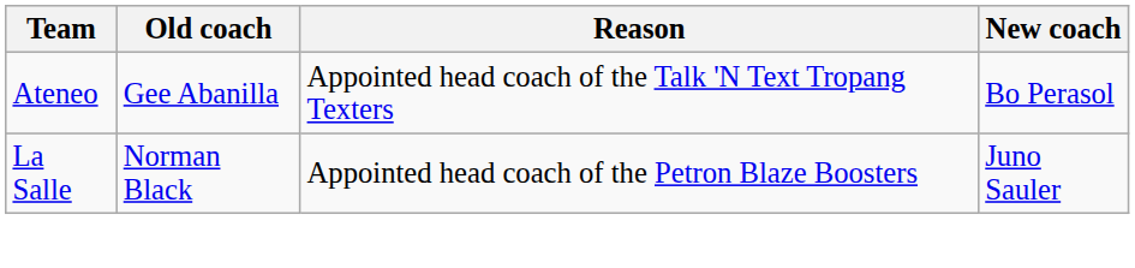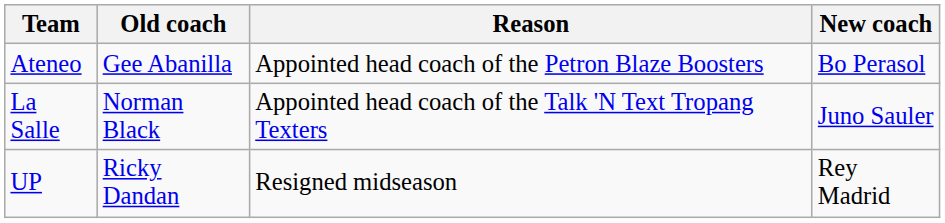Ateneo | Reason: Appointed head coach of the Talk 'N Text Tropang Texters -> Appointed head coach of the Petron Blaze Boosters
La Salle | Reason: Appointed head coach of the Petron Blaze Boosters -> Appointed head coach of the Talk 'N Text Tropang Texters
+ row: UP | Ricky Dandan | Resigned midseason | Rey Madrid
